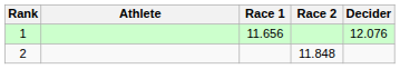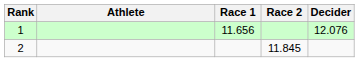2 | Race 2: 11.848 -> 11.845
